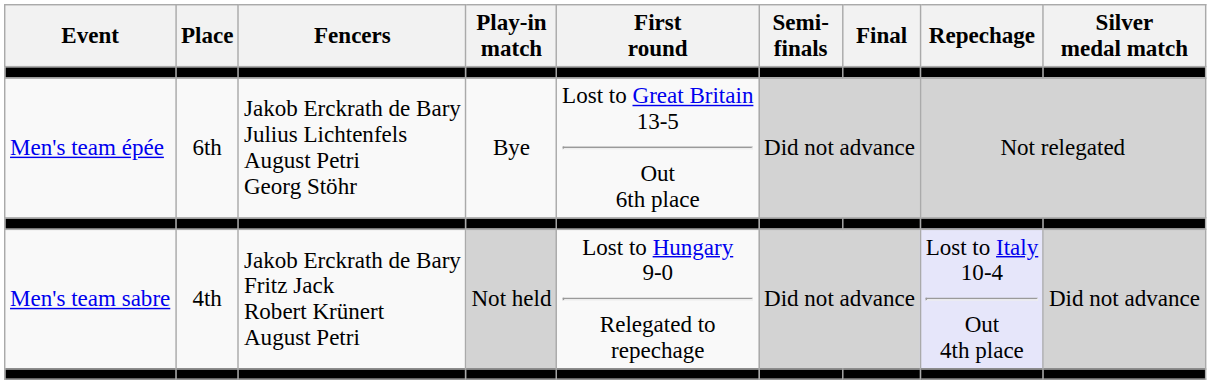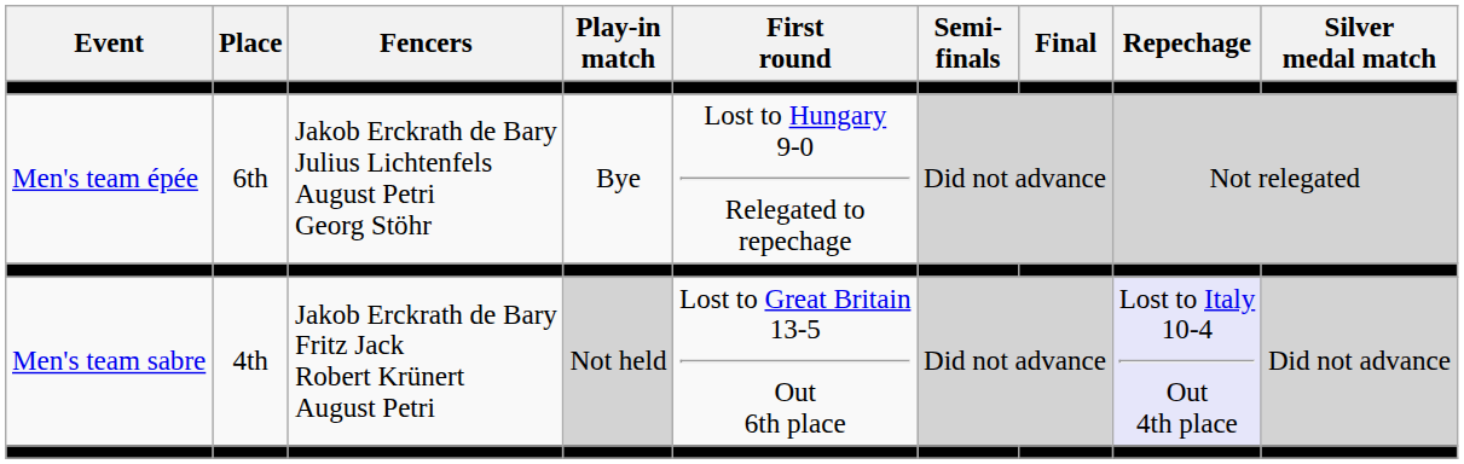Men's team épée | First round: Lost to Great Britain 13-5 Out 6th place -> Lost to Hungary 9-0 Relegated to repechage
Men's team sabre | First round: Lost to Hungary 9-0 Relegated to repechage -> Lost to Great Britain 13-5 Out 6th place
